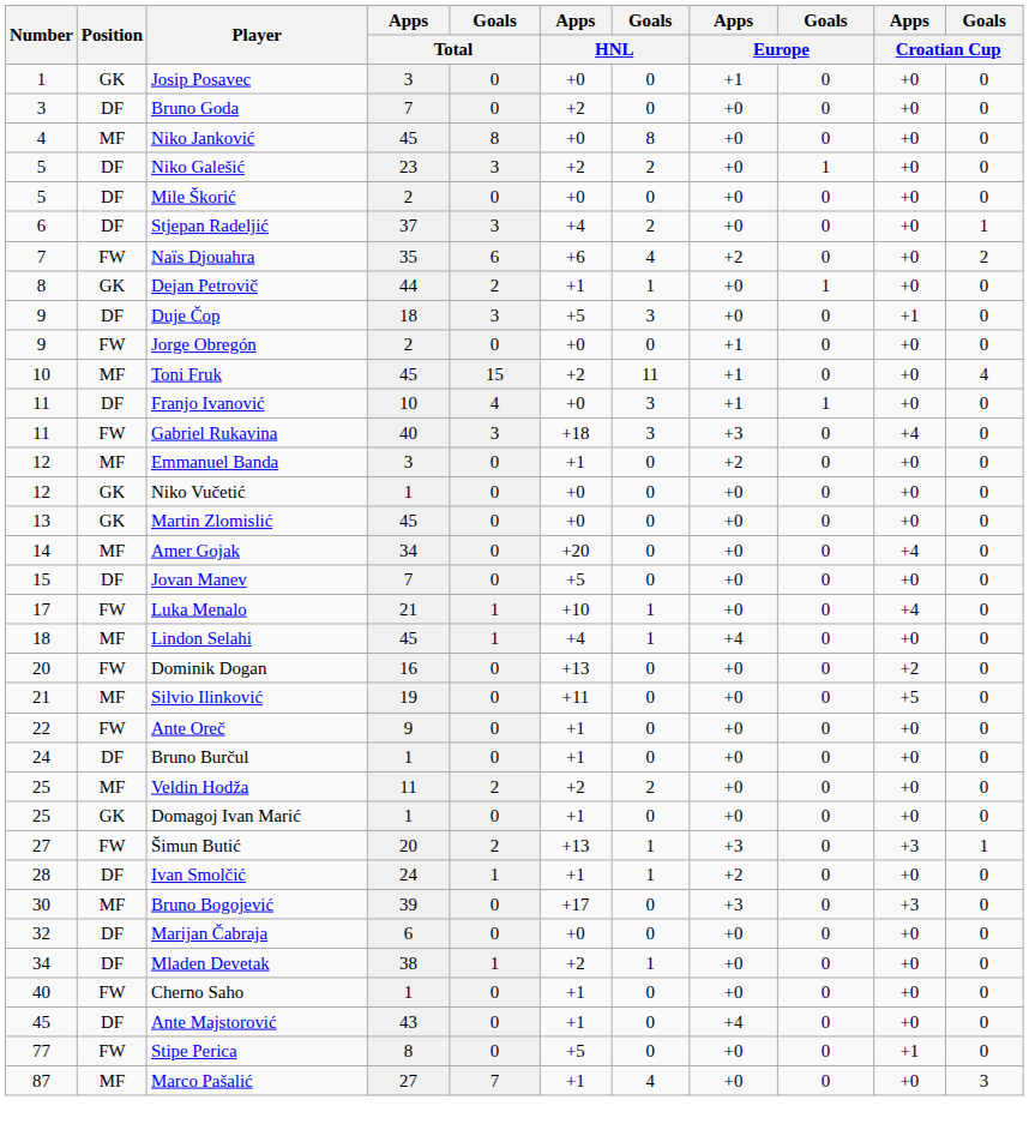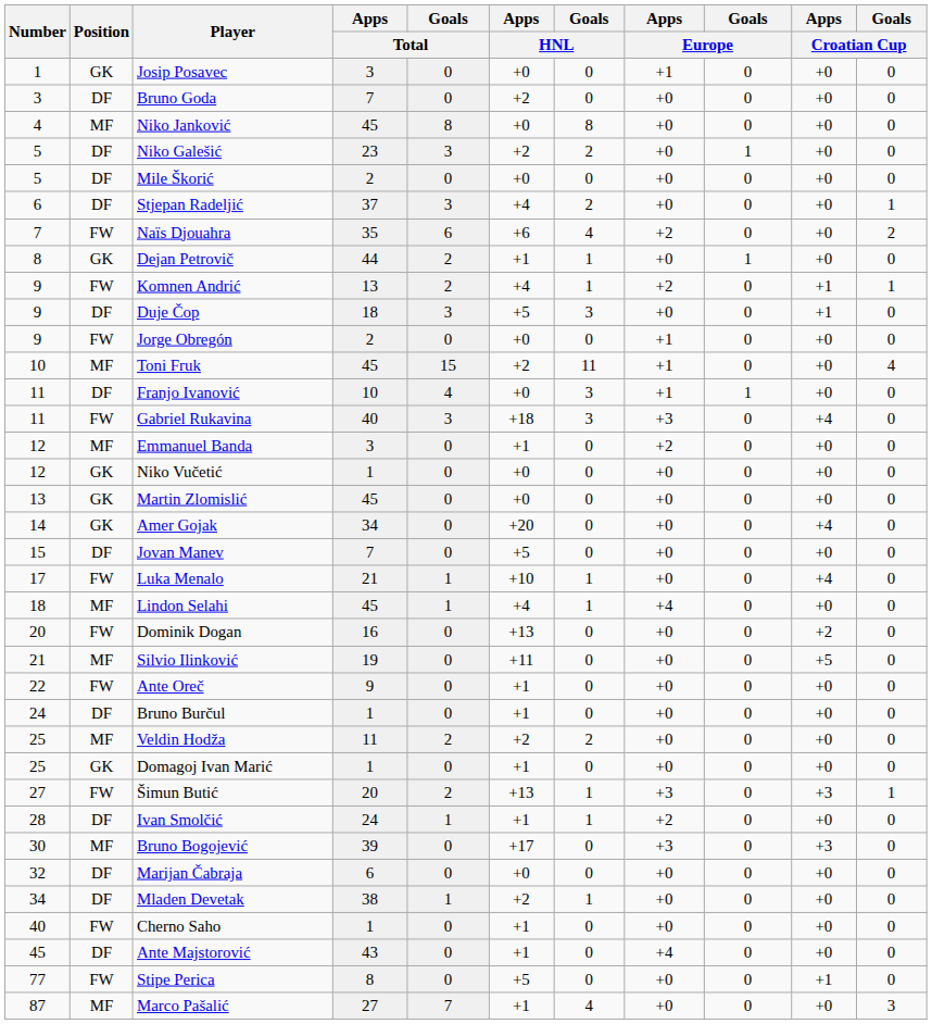+ row: 9 | FW | Komnen Andrić | 13 | 2 | +4 | 1 | +2 | 0 | +1 | 1
Amer Gojak | Position: MF -> GK
